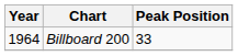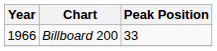Billboard 200 | Year: 1964 -> 1966
